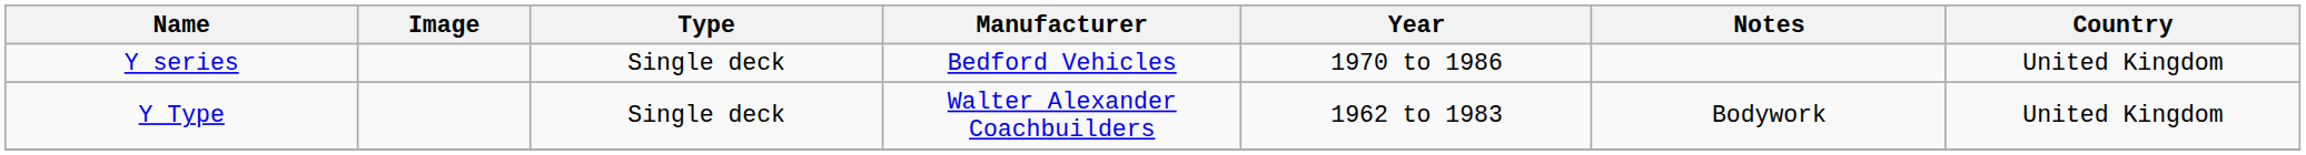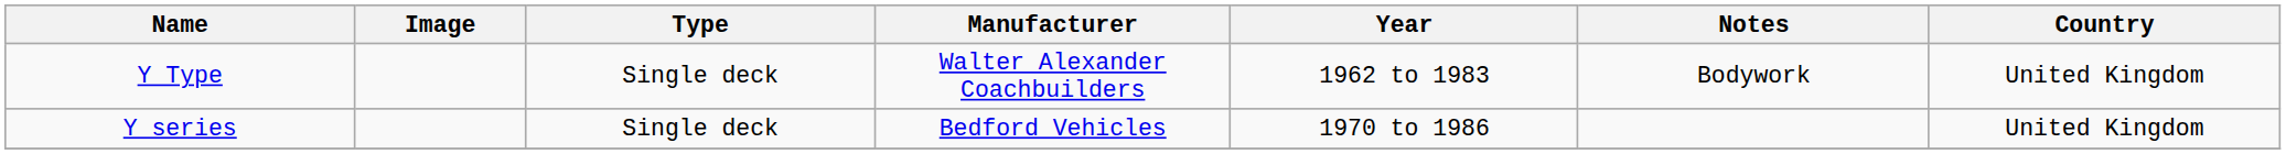rows swapped: Y series <-> Y Type
